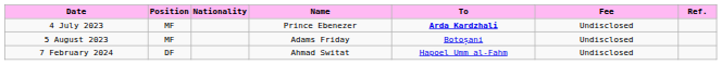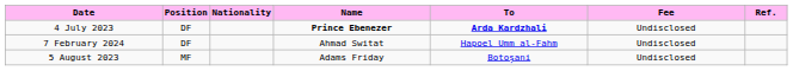4 July 2023 | Position: MF -> DF
4 July 2023 | Name: normal -> bold
rows swapped: 5 August 2023 <-> 7 February 2024
